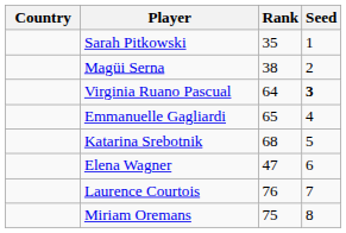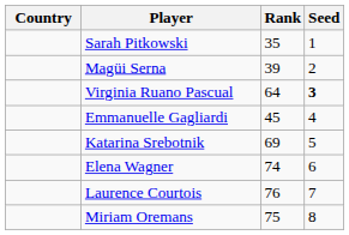Magüi Serna | Rank: 38 -> 39
Emmanuelle Gagliardi | Rank: 65 -> 45
Katarina Srebotnik | Rank: 68 -> 69
Elena Wagner | Rank: 47 -> 74
